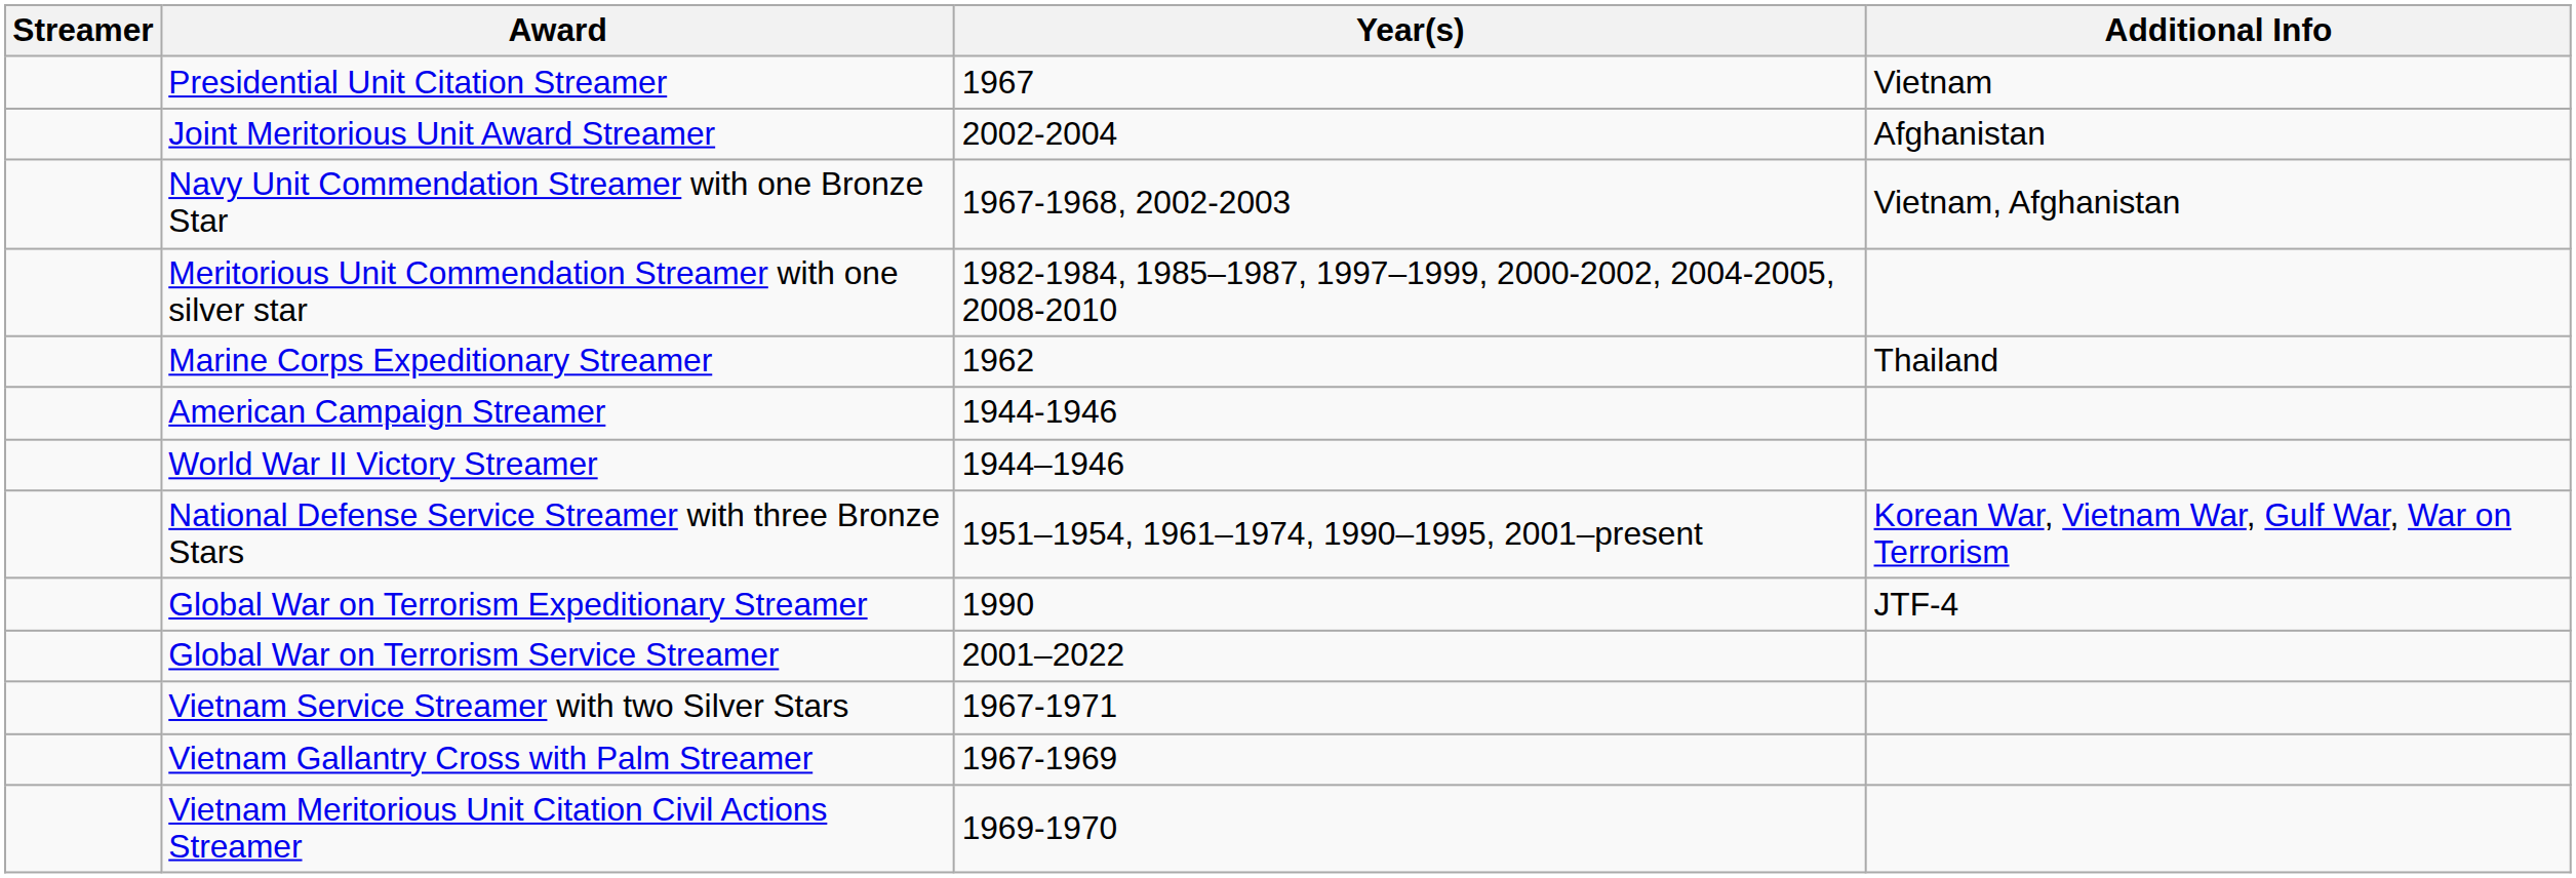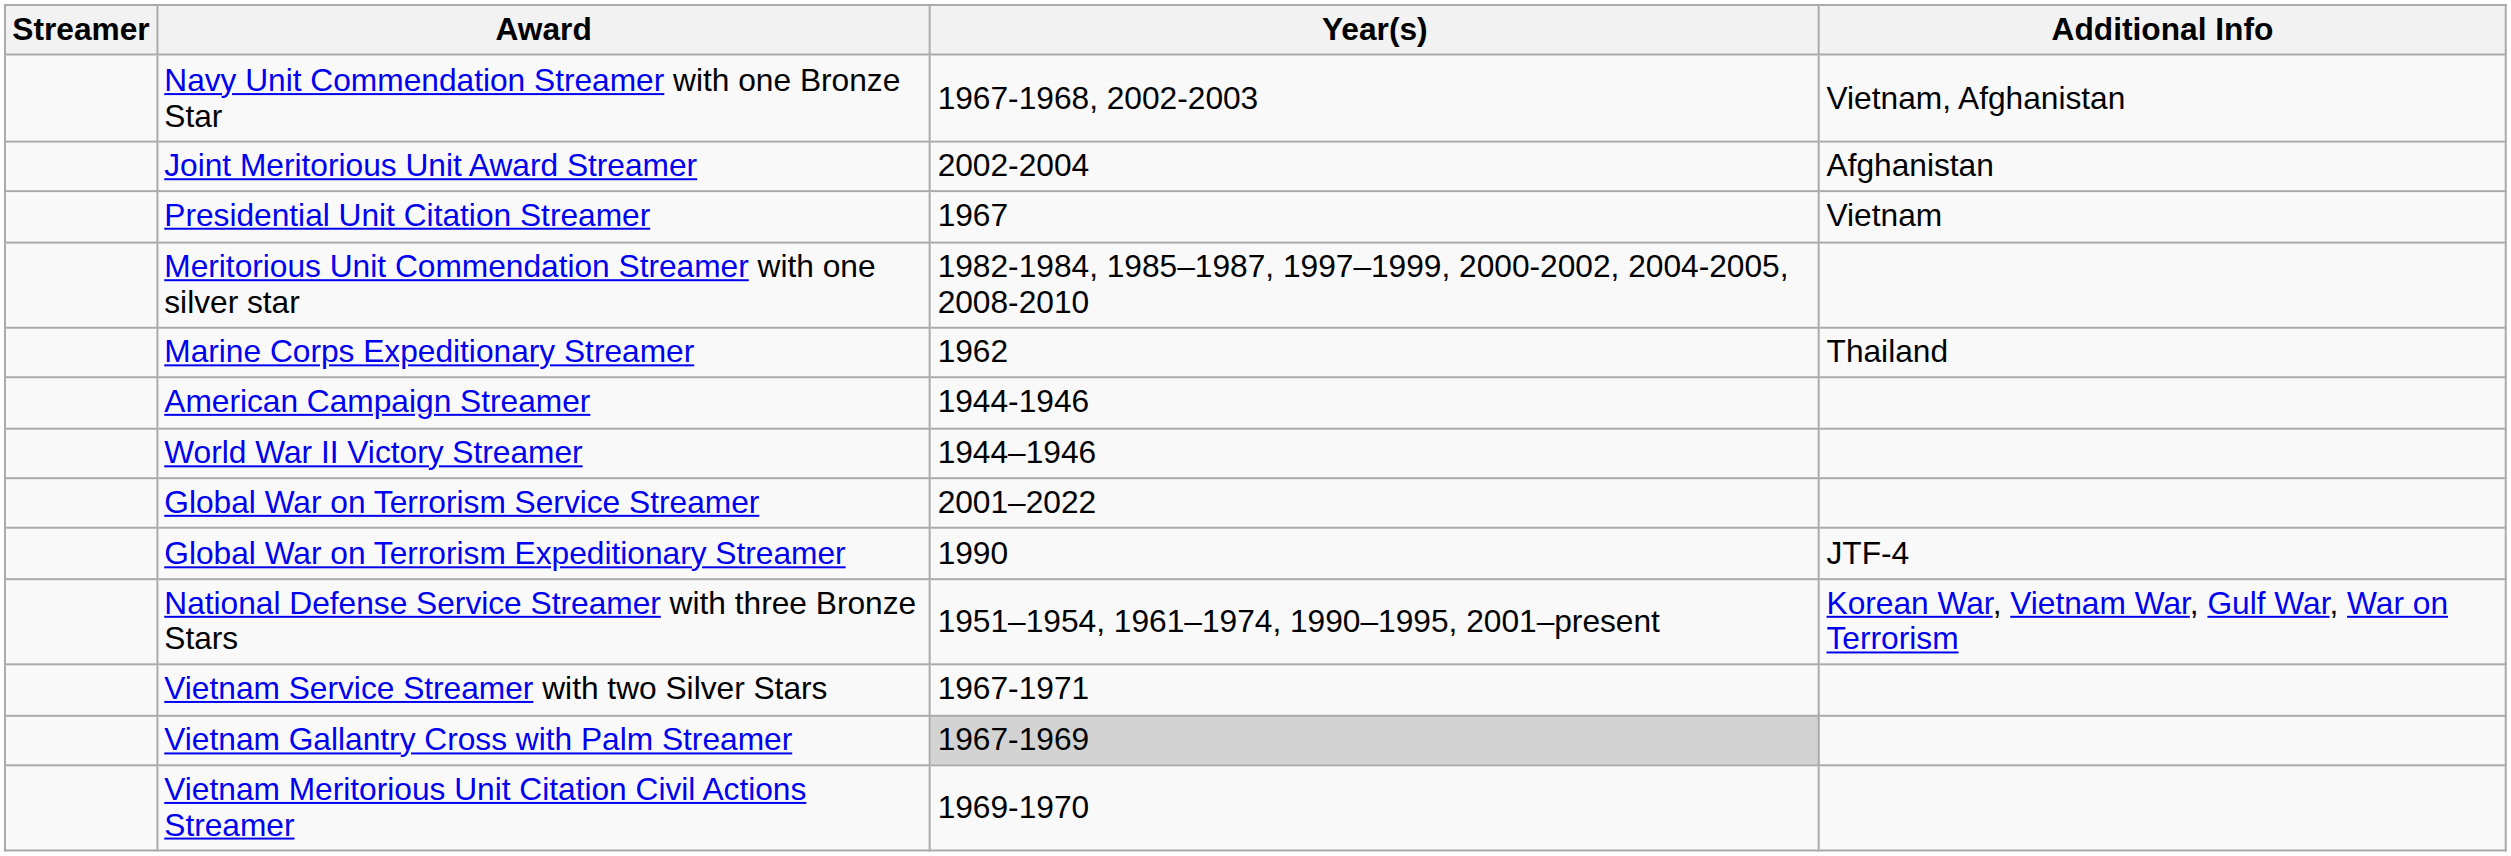rows swapped: Presidential Unit Citation Streamer <-> Navy Unit Commendation Streamer with one Bronze Star
rows swapped: National Defense Service Streamer with three Bronze Stars <-> Global War on Terrorism Service Streamer
Vietnam Gallantry Cross with Palm Streamer | Year(s): no background -> lightgrey background
